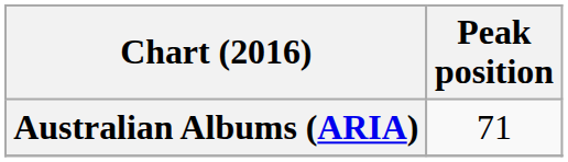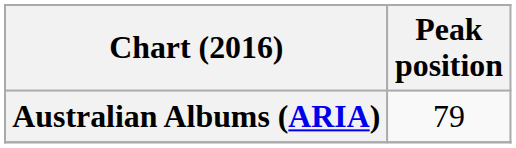Australian Albums (ARIA) | Peak position: 71 -> 79
